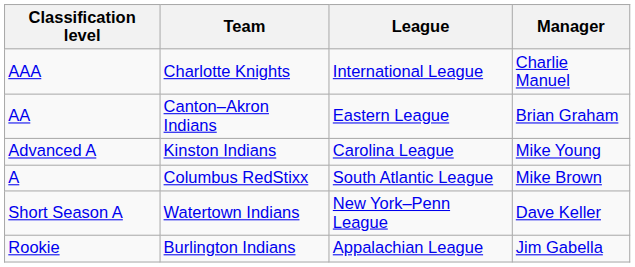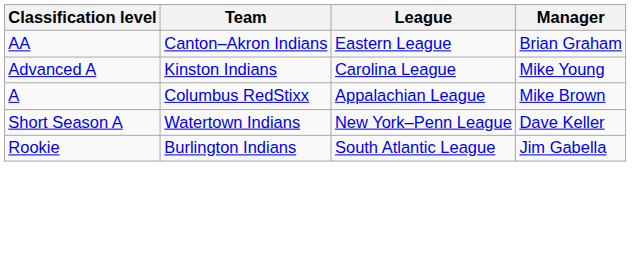- row: AAA | Charlotte Knights | International League | Charlie Manuel
A | League: South Atlantic League -> Appalachian League
Rookie | League: Appalachian League -> South Atlantic League
